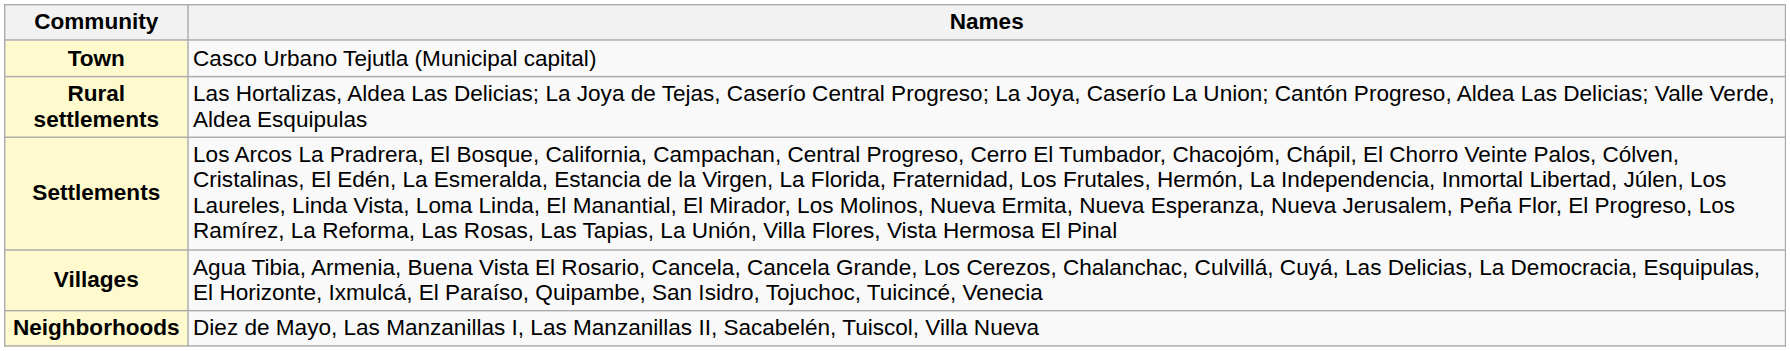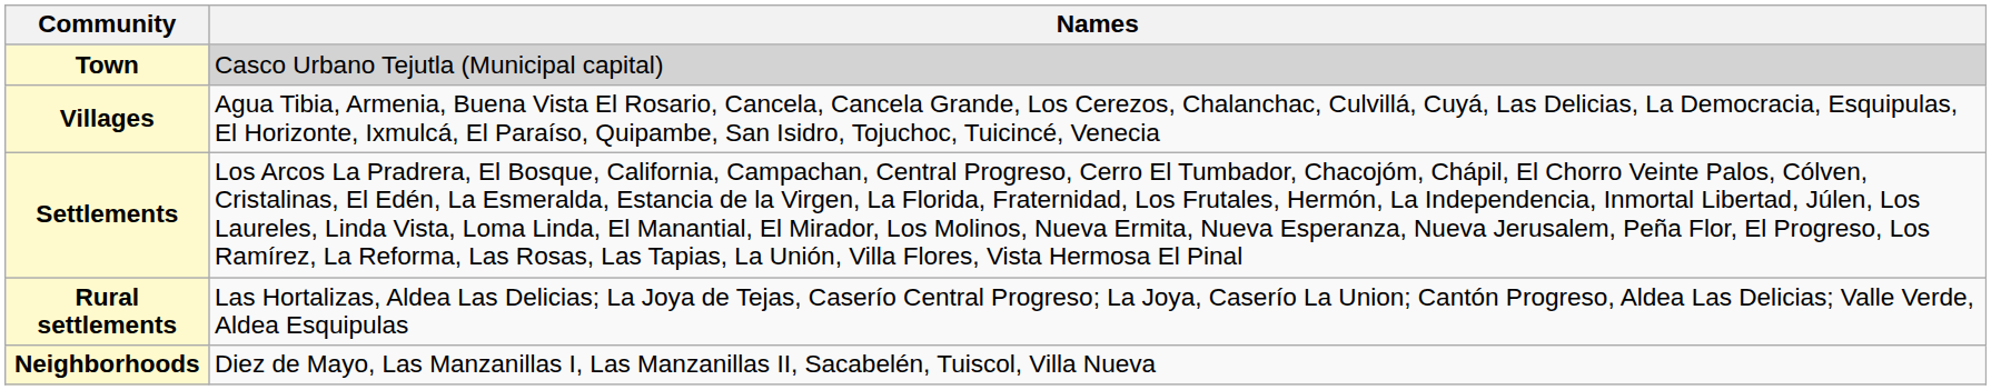Town | Names: no background -> lightgrey background
rows swapped: Villages <-> Rural settlements
